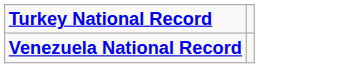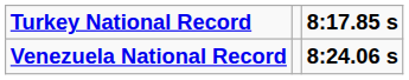+ column: 8:17.85 s | 8:24.06 s
